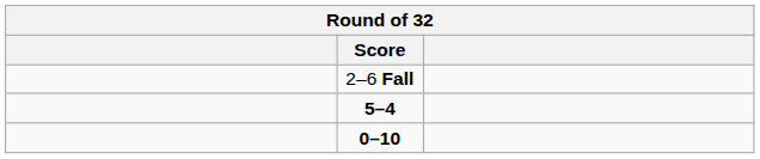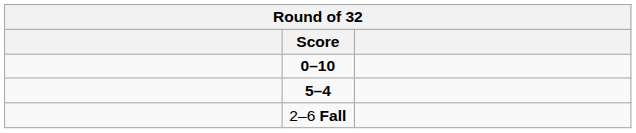rows swapped: 2–6 Fall <-> 0–10
